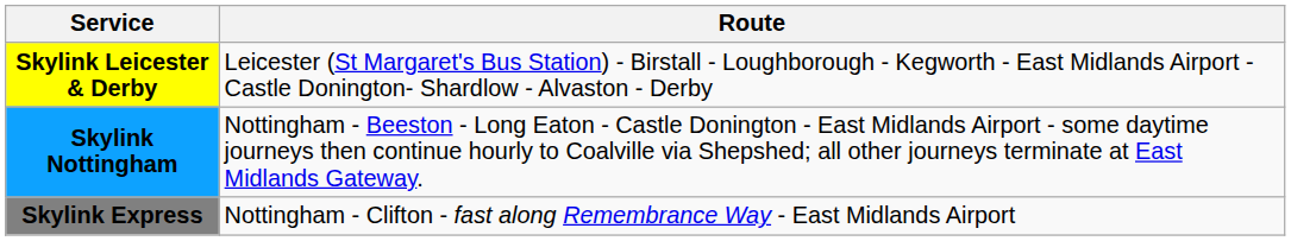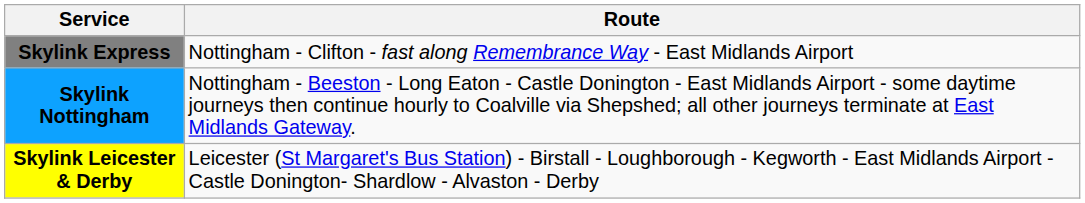rows swapped: Skylink Leicester & Derby <-> Skylink Express
